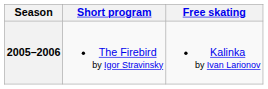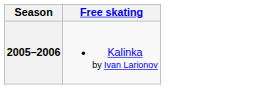- column: Short program | The Firebird by Igor Stravinsky
